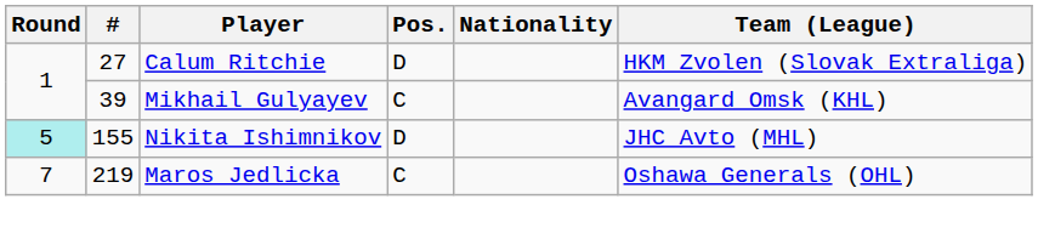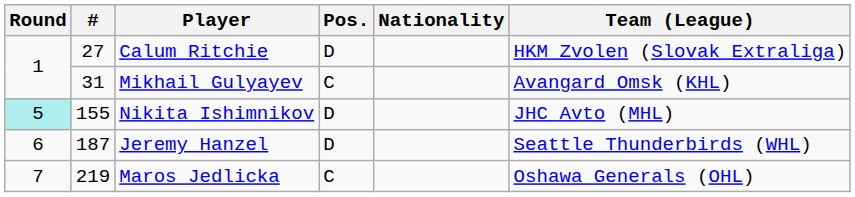Mikhail Gulyayev | #: 39 -> 31
+ row: 6 | 187 | Jeremy Hanzel | D | Seattle Thunderbirds (WHL)
